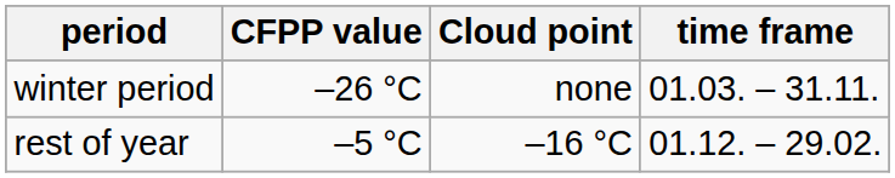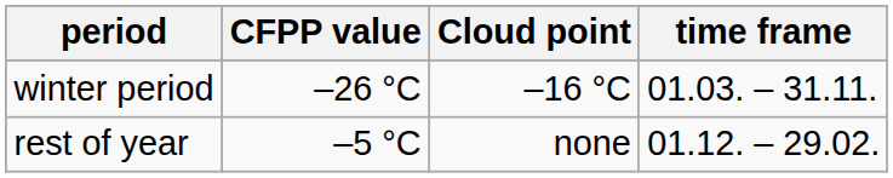winter period | Cloud point: none -> –16 °C
rest of year | Cloud point: –16 °C -> none
